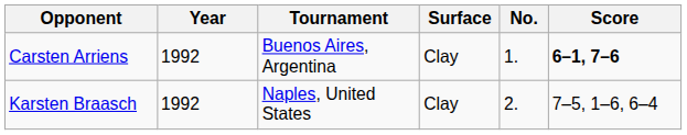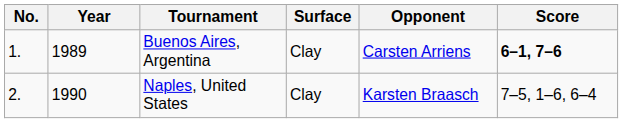columns swapped: No. <-> Opponent
Buenos Aires, Argentina | Year: 1992 -> 1989
Naples, United States | Year: 1992 -> 1990
